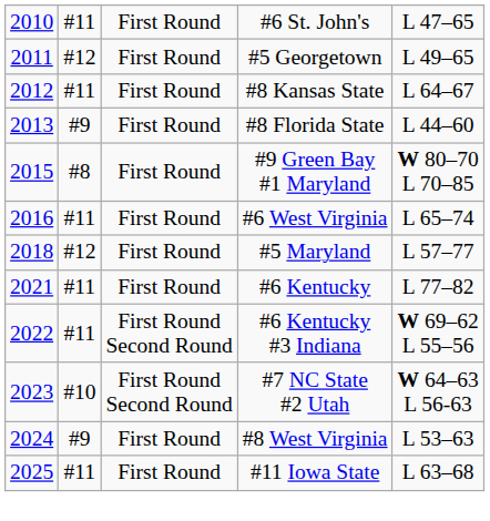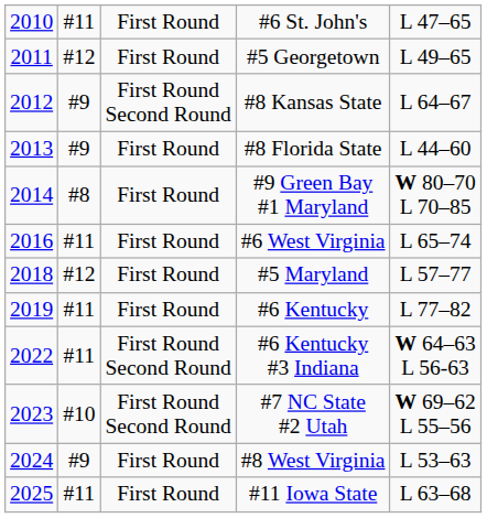#8 Kansas State | column 2: #11 -> #9
#8 Kansas State | column 3: First Round -> First Round Second Round
#9 Green Bay #1 Maryland | column 1: 2015 -> 2014
#6 Kentucky | column 1: 2021 -> 2019
#6 Kentucky #3 Indiana | column 5: W 69–62 L 55–56 -> W 64–63 L 56-63
#7 NC State #2 Utah | column 5: W 64–63 L 56-63 -> W 69–62 L 55–56
